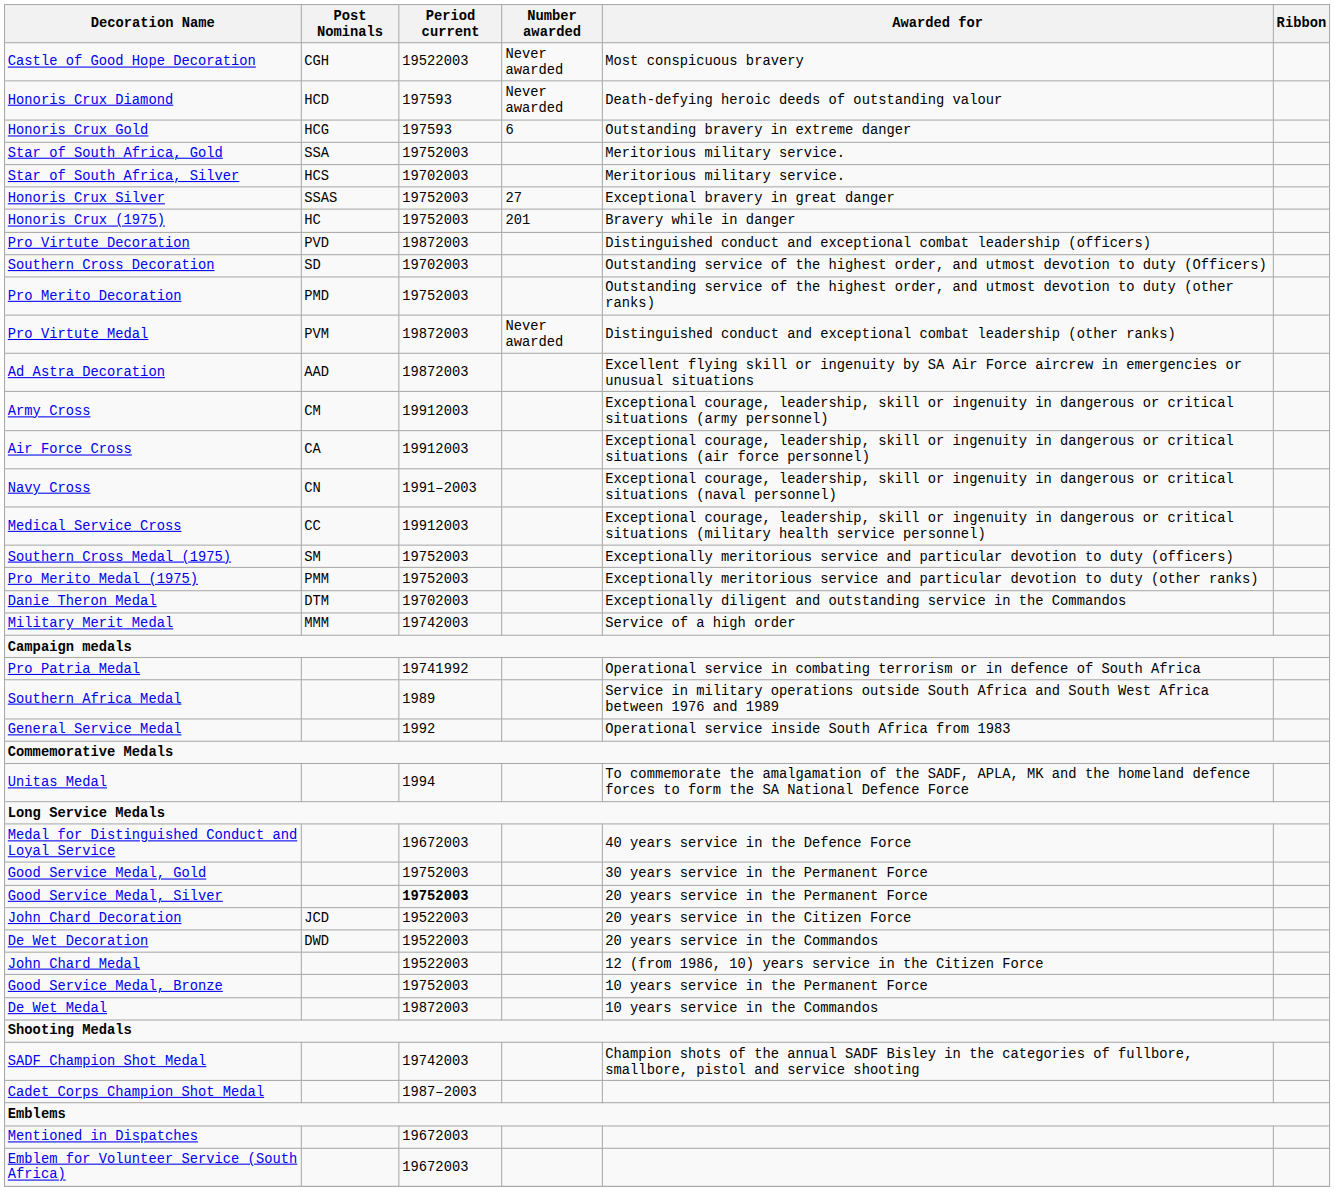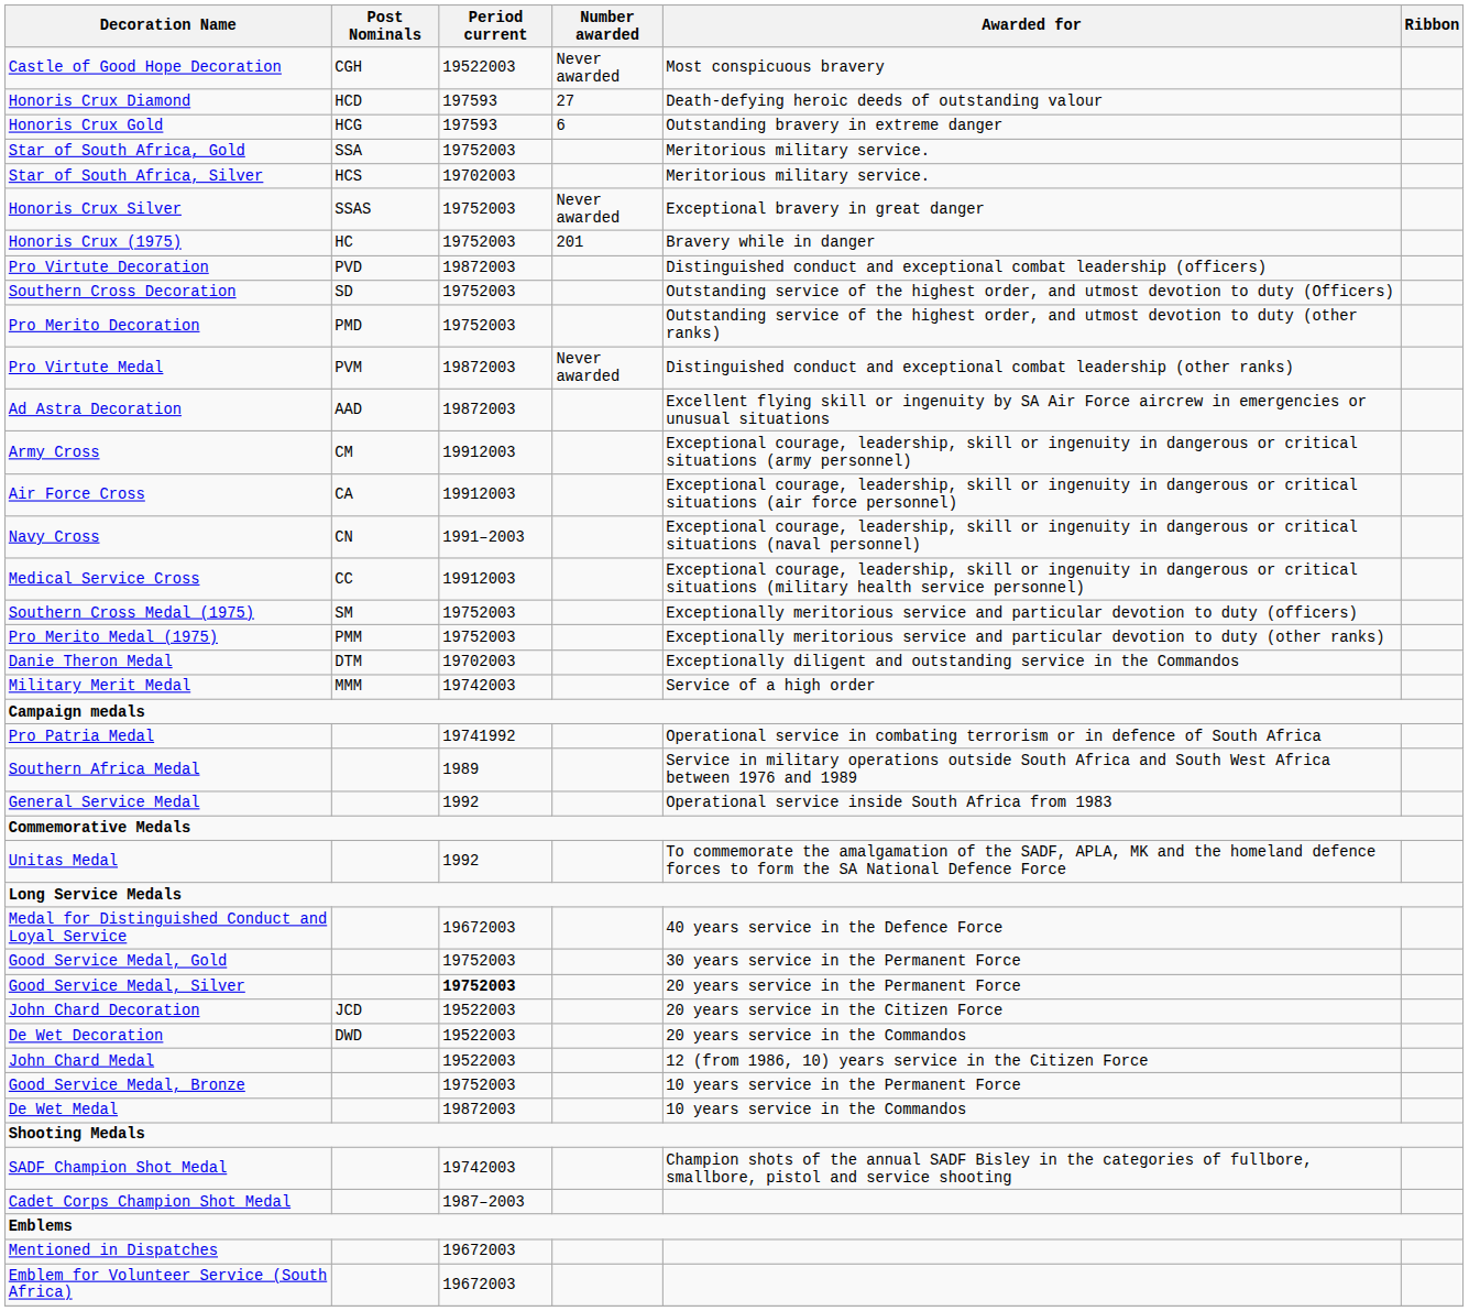Honoris Crux Diamond | Number awarded: Never awarded -> 27
Honoris Crux Silver | Number awarded: 27 -> Never awarded
Southern Cross Decoration | Period current: 19702003 -> 19752003
Unitas Medal | Period current: 1994 -> 1992
